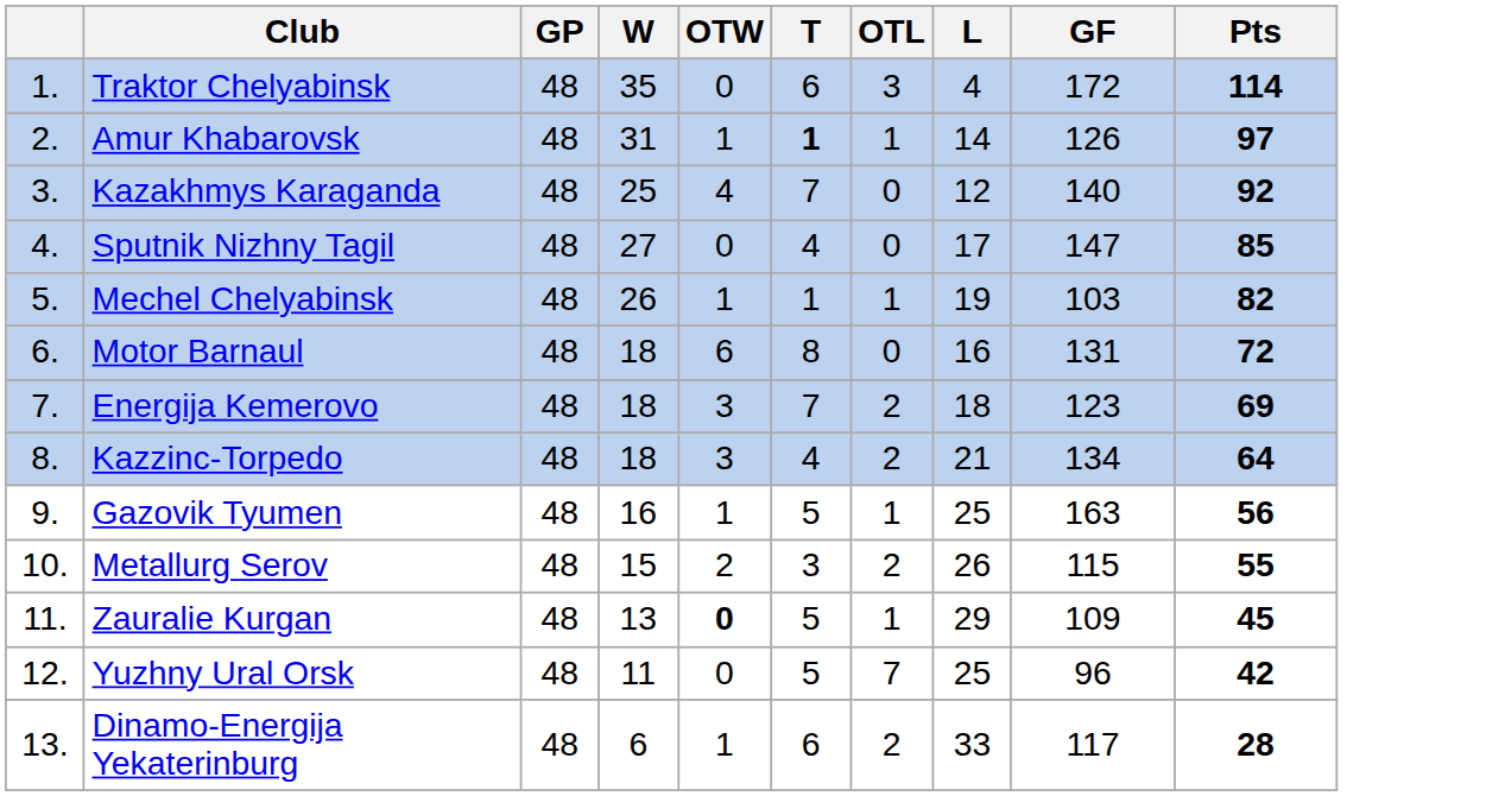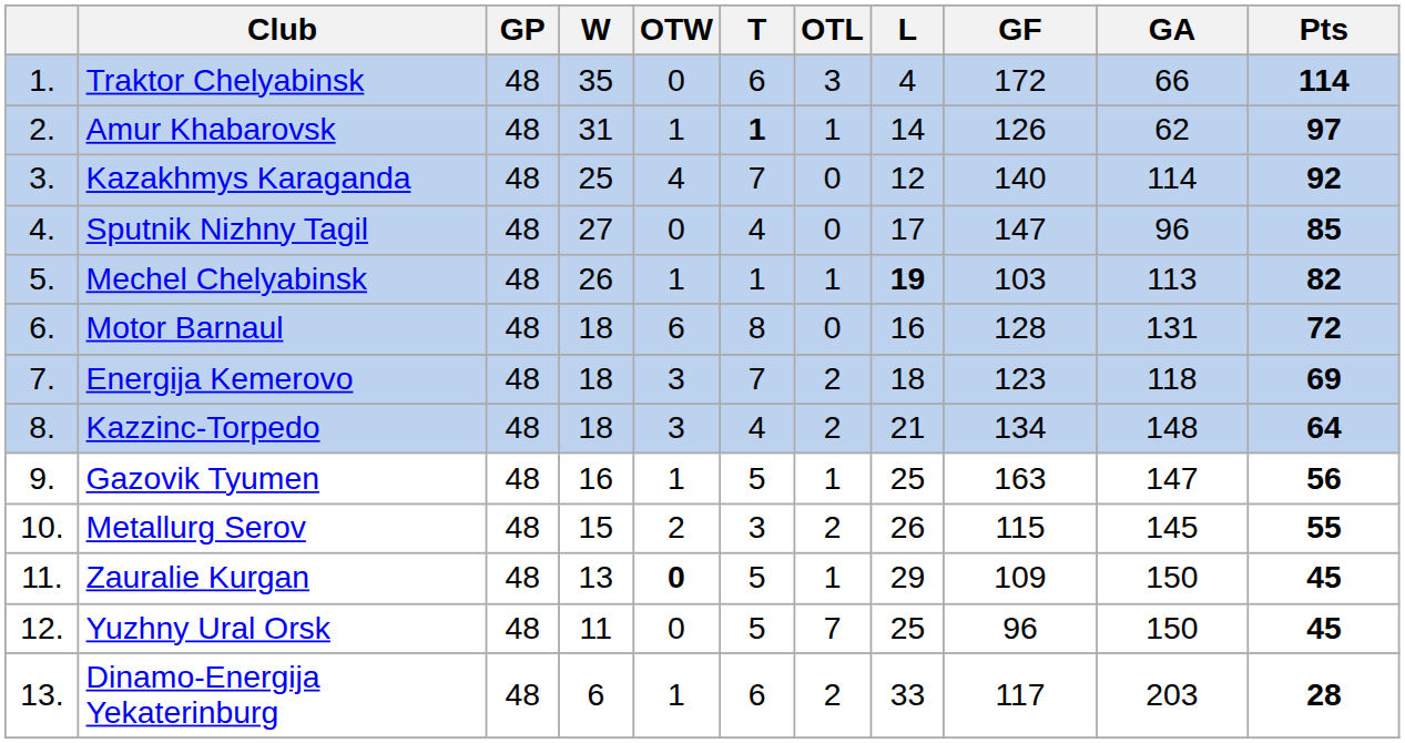+ column: GA | 66 | 62 | 114 | 96 | 113 | 131 | 118 | 148 | 147 | 145 | 150 | 150 | 203
Mechel Chelyabinsk | L: normal -> bold
Motor Barnaul | GF: 131 -> 128
Yuzhny Ural Orsk | Pts: 42 -> 45
